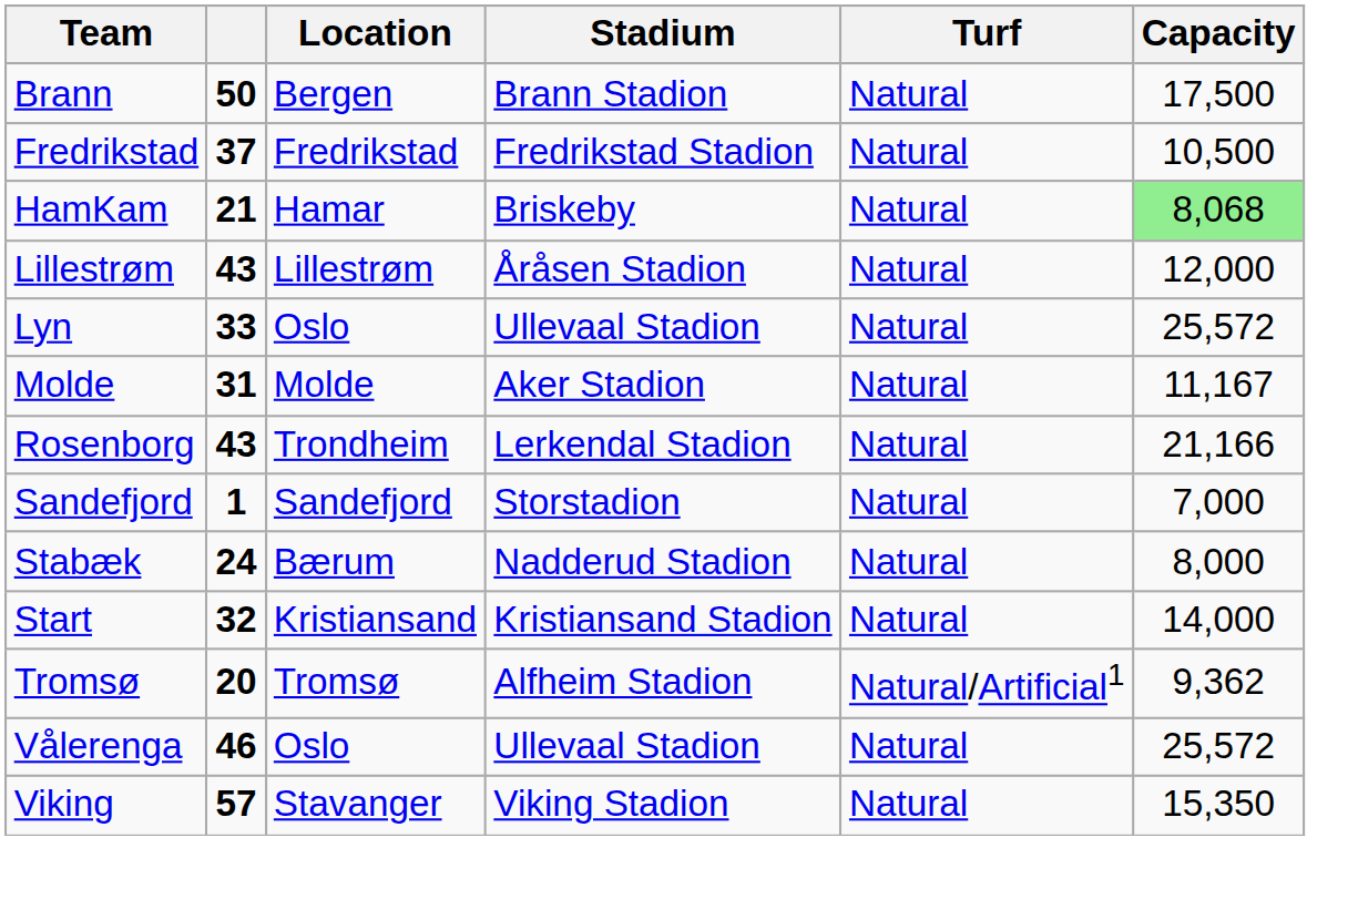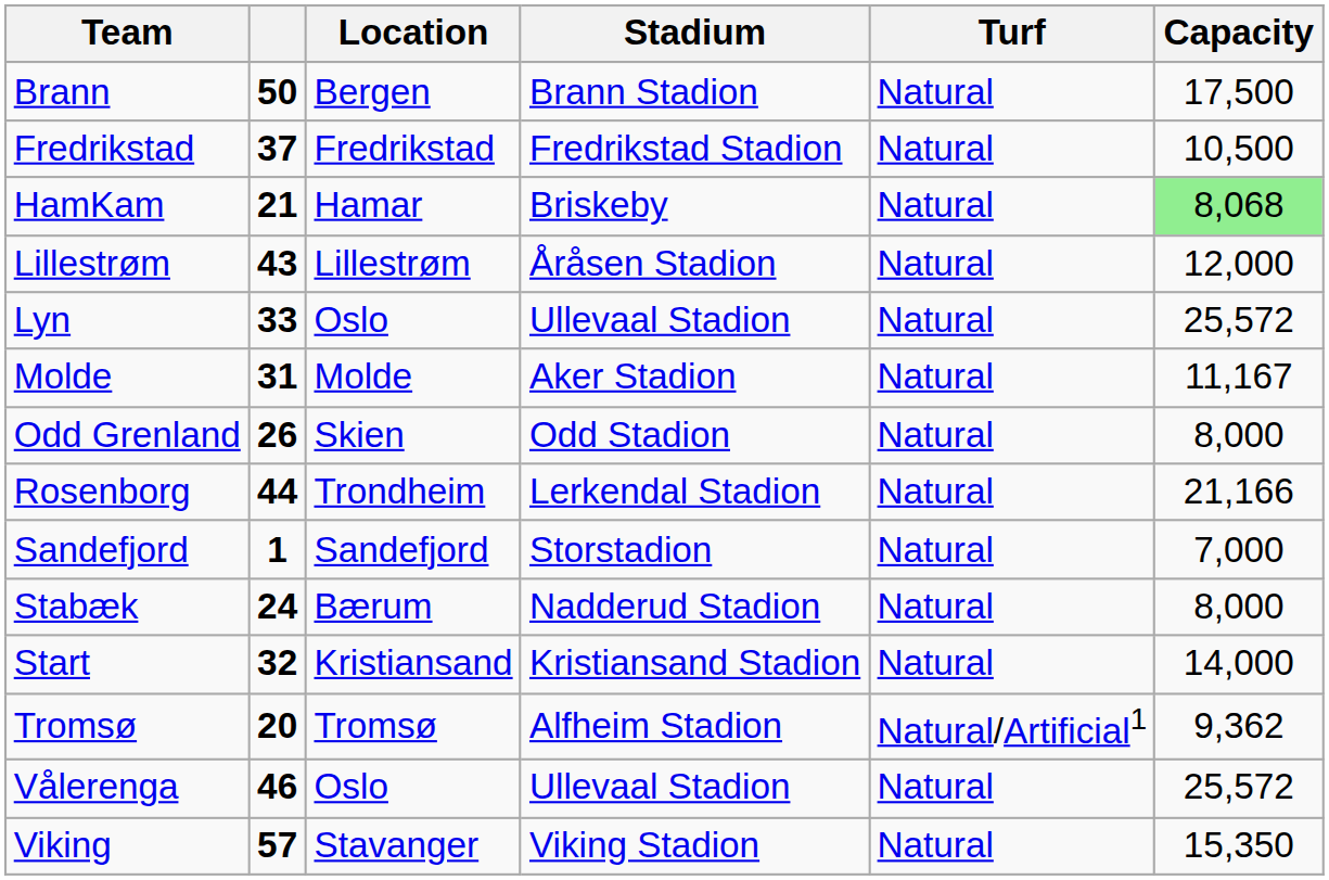+ row: Odd Grenland | 26 | Skien | Odd Stadion | Natural | 8,000
Rosenborg | column 2: 43 -> 44
